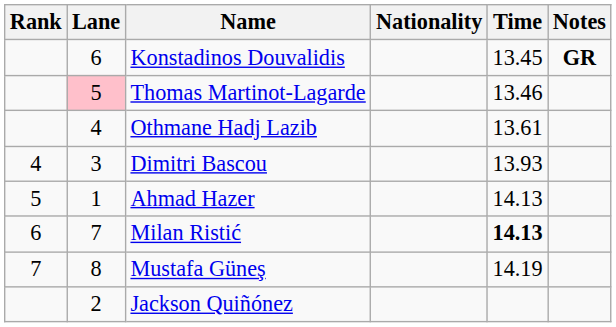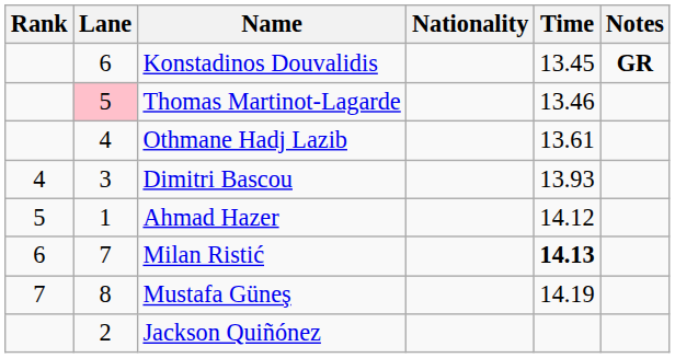Ahmad Hazer | Time: 14.13 -> 14.12
